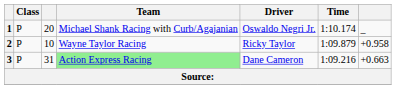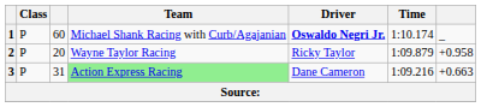1 | column 3: 20 -> 60
1 | Driver: normal -> bold
2 | column 3: 10 -> 20
